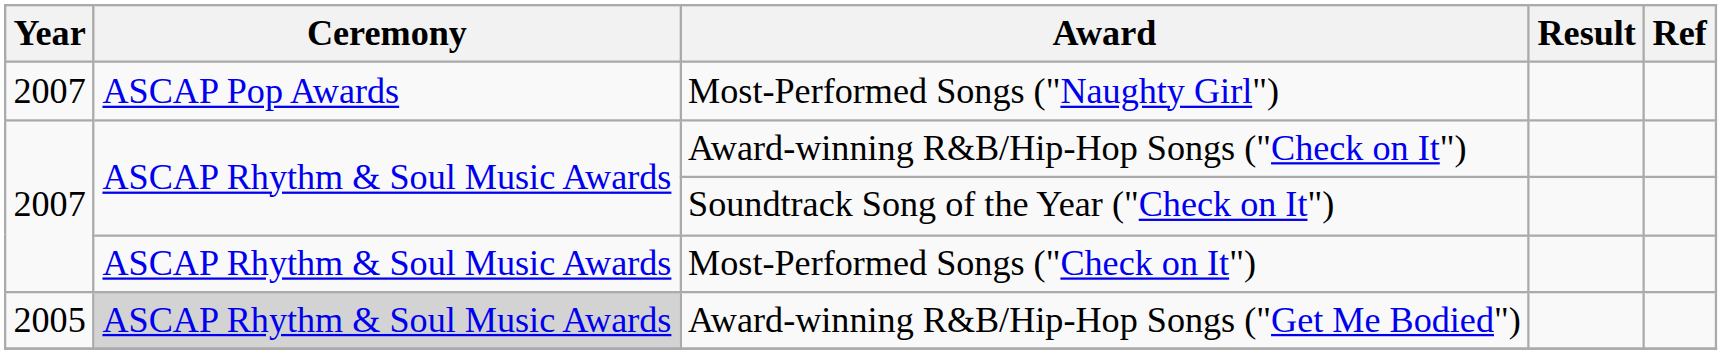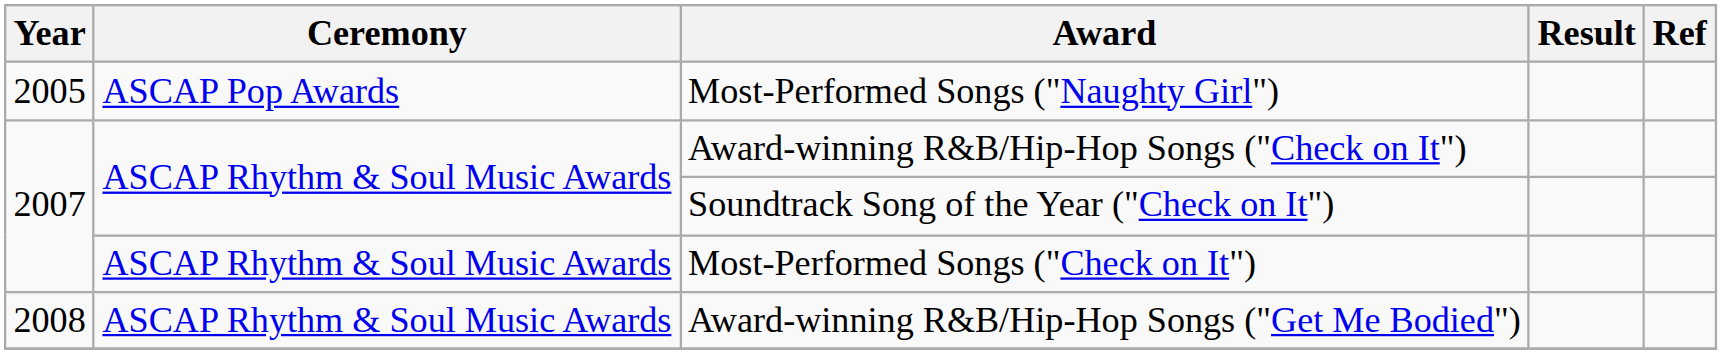Most-Performed Songs ("Naughty Girl") | Year: 2007 -> 2005
Award-winning R&B/Hip-Hop Songs ("Get Me Bodied") | Year: 2005 -> 2008
Award-winning R&B/Hip-Hop Songs ("Get Me Bodied") | Ceremony: lightgrey background -> no background
